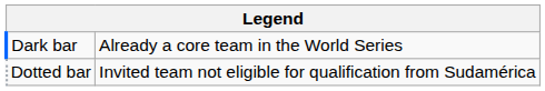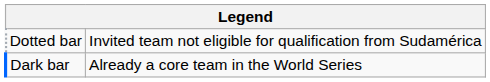rows swapped: Dark bar <-> Dotted bar
